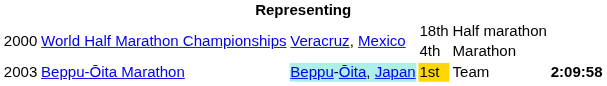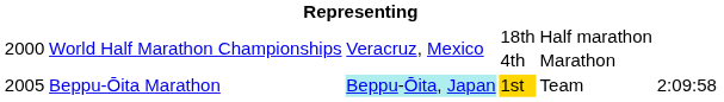1st | column 1: 2003 -> 2005
1st | column 6: bold -> normal
